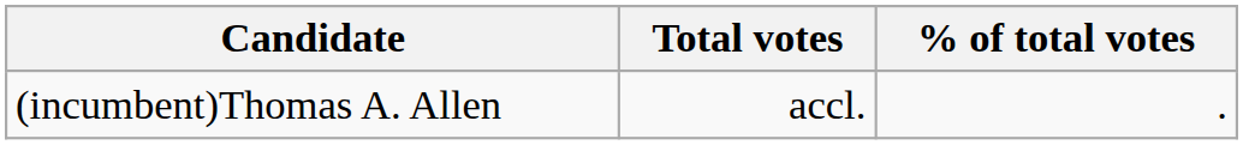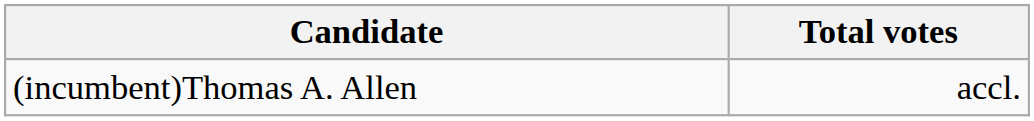- column: % of total votes | .
